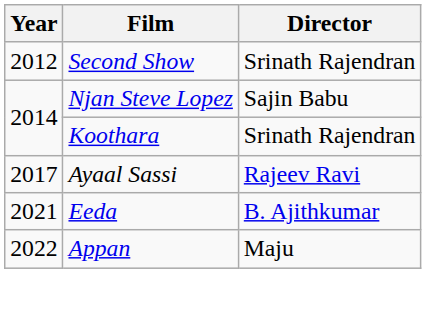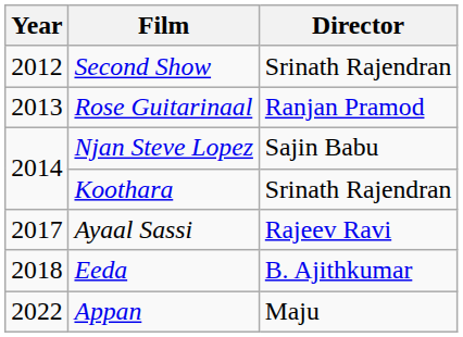+ row: 2013 | Rose Guitarinaal | Ranjan Pramod
Eeda | Year: 2021 -> 2018
